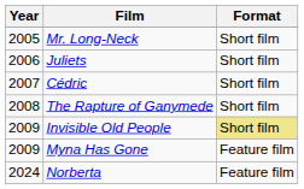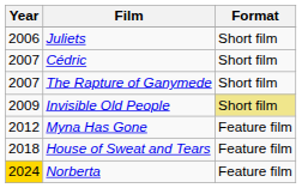- row: 2005 | Mr. Long-Neck | Short film
The Rapture of Ganymede | Year: 2008 -> 2007
Myna Has Gone | Year: 2009 -> 2012
+ row: 2018 | House of Sweat and Tears | Feature film
Norberta | Year: no background -> gold background
